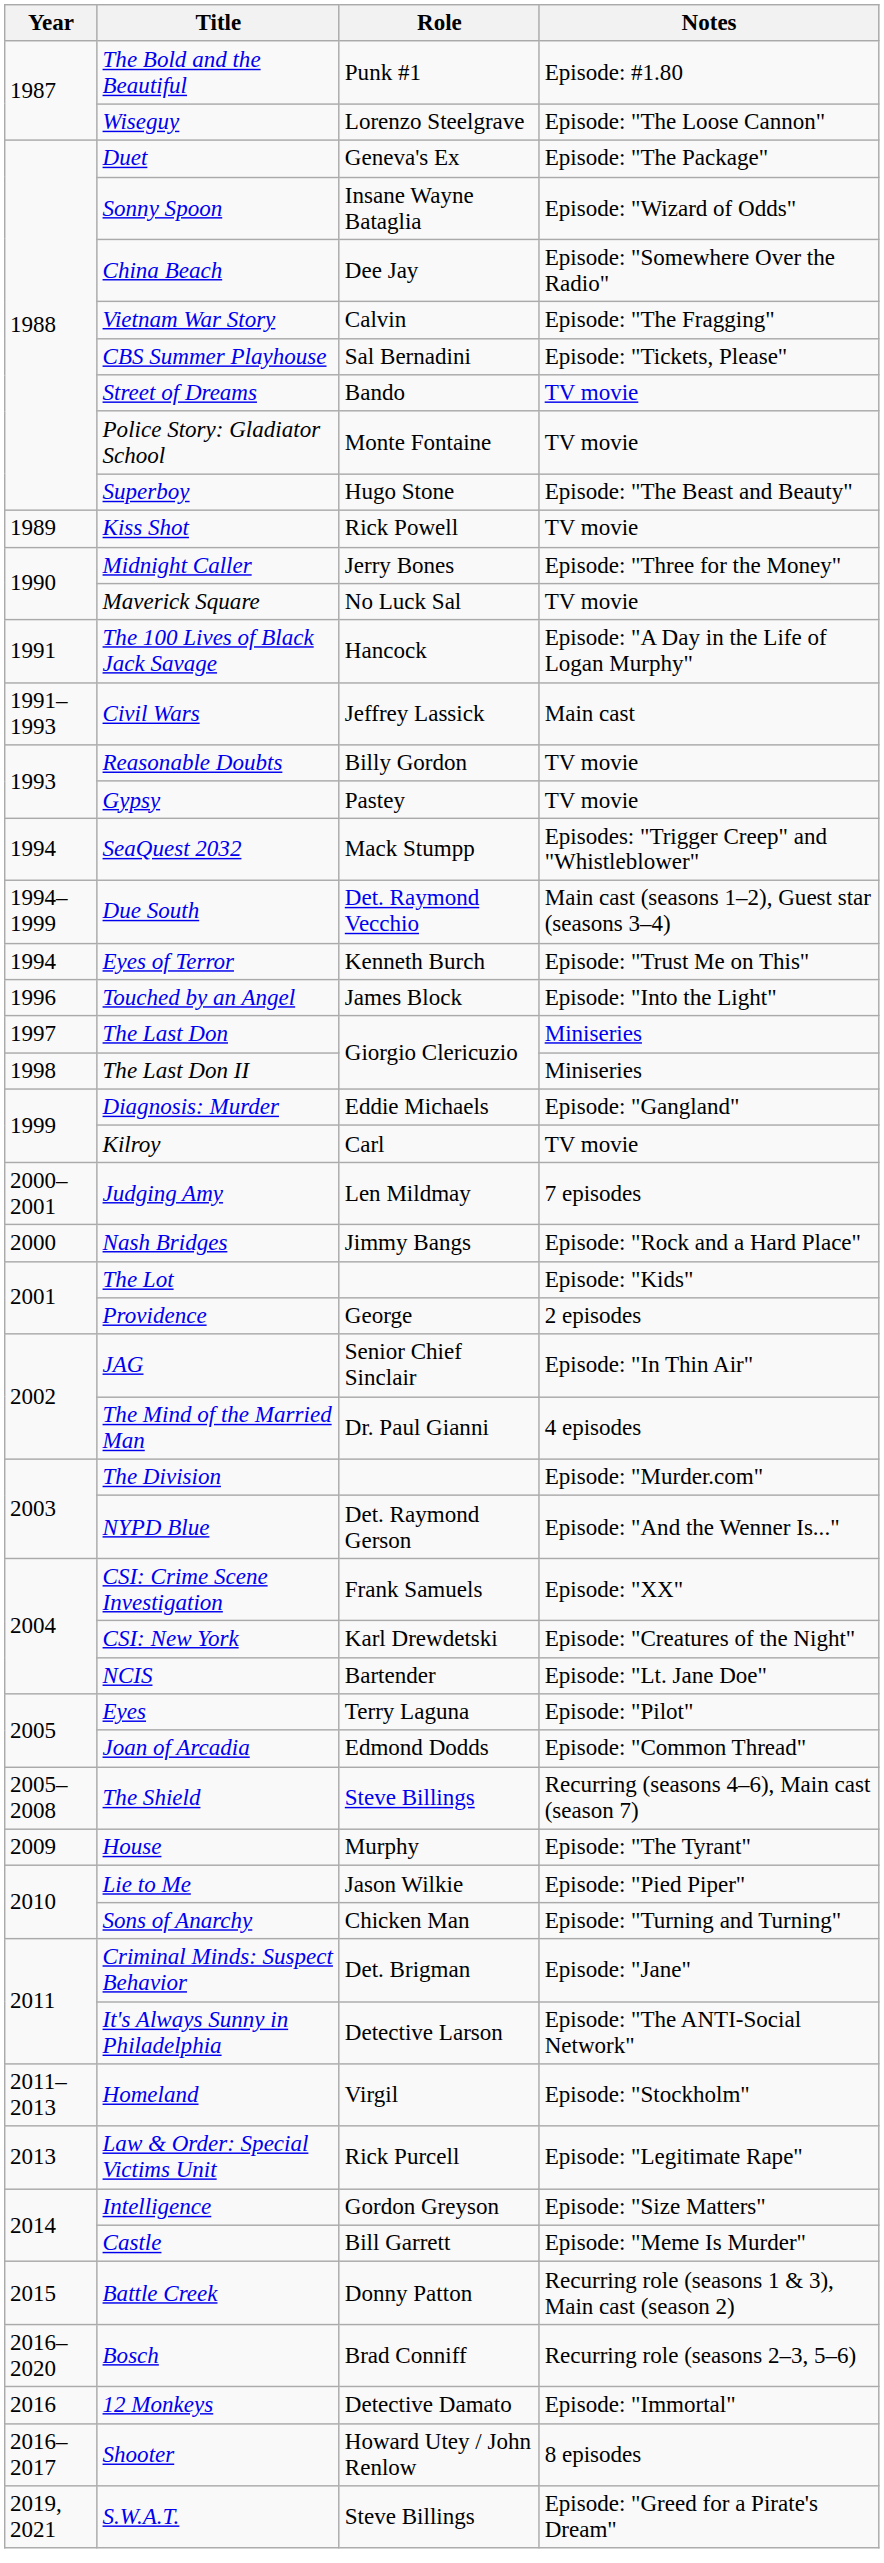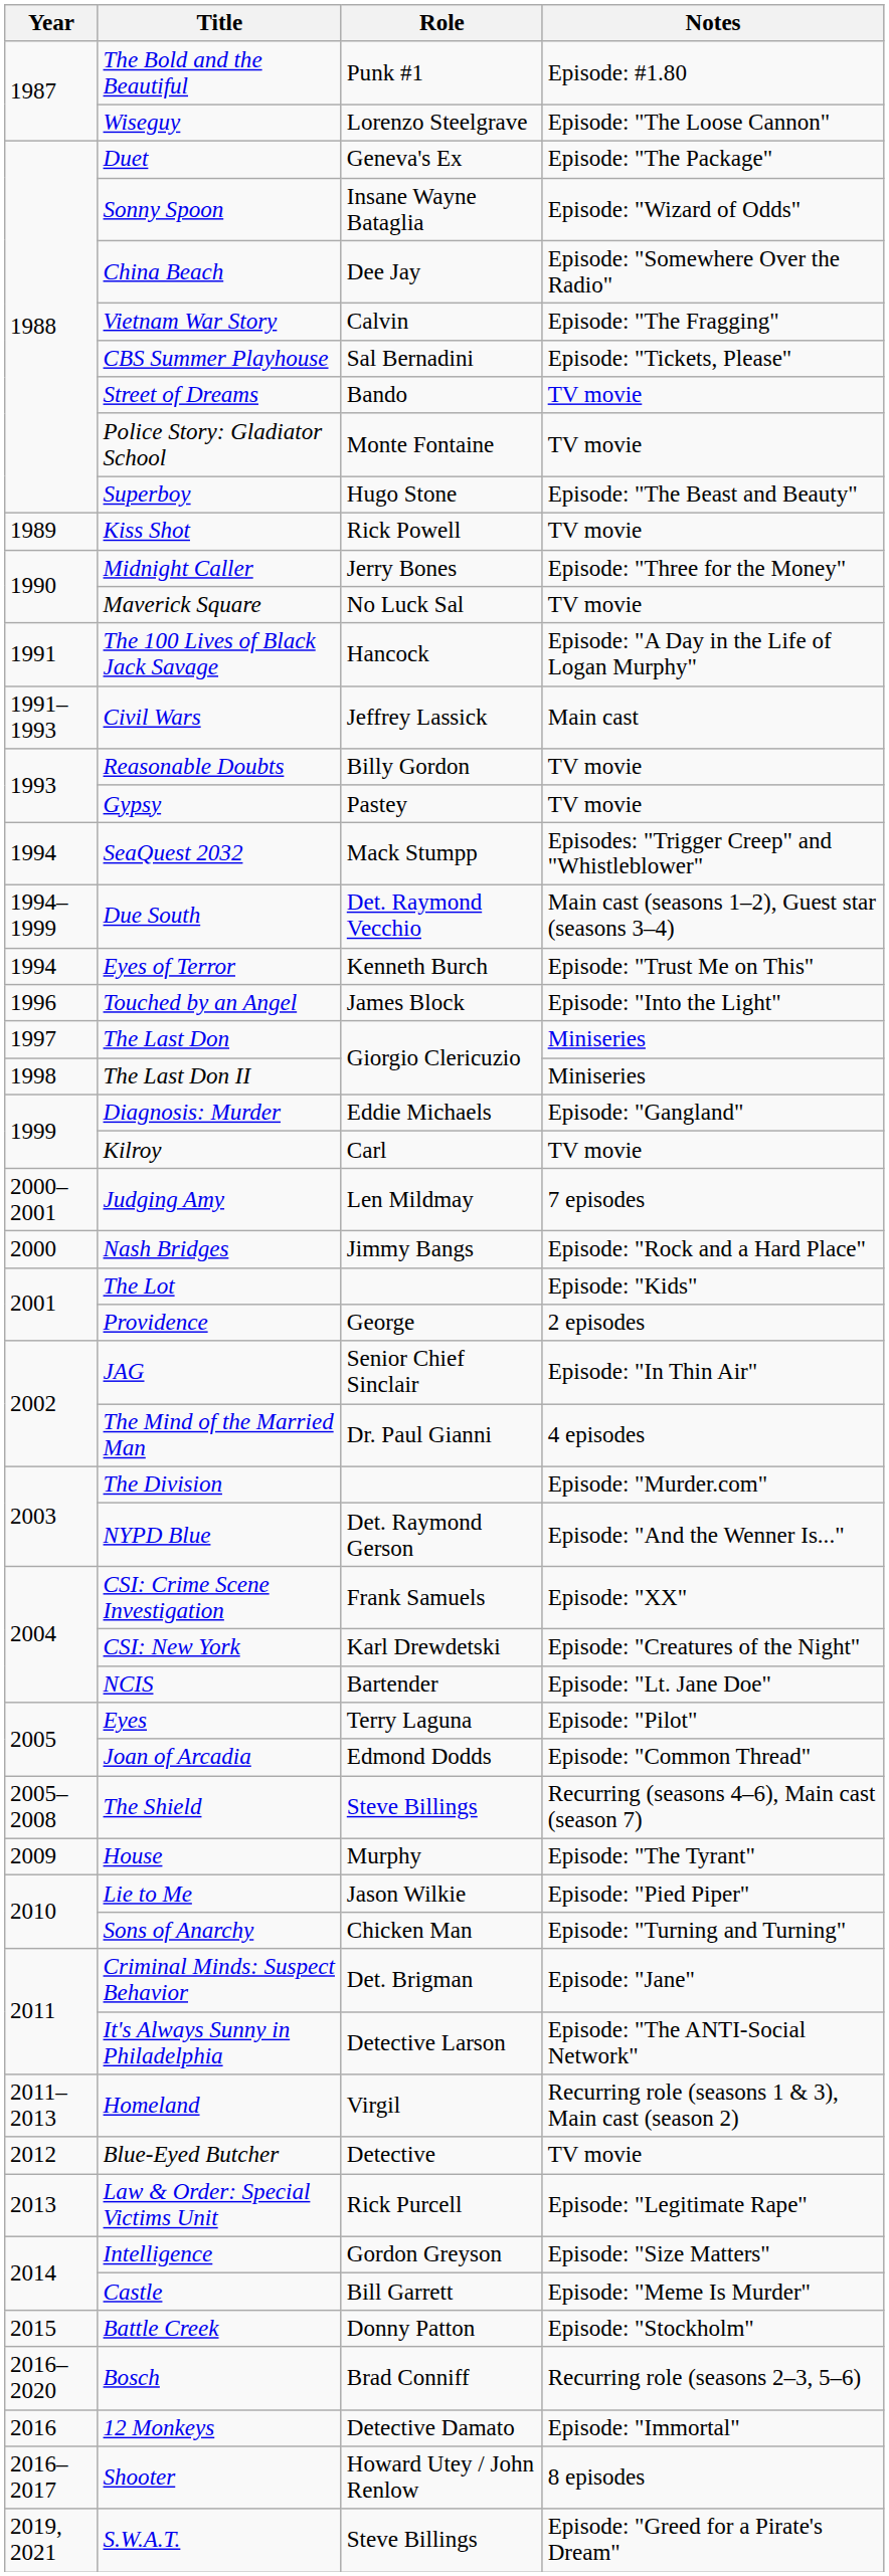Homeland | Notes: Episode: "Stockholm" -> Recurring role (seasons 1 & 3), Main cast (season 2)
+ row: 2012 | Blue-Eyed Butcher | Detective | TV movie
Battle Creek | Notes: Recurring role (seasons 1 & 3), Main cast (season 2) -> Episode: "Stockholm"
